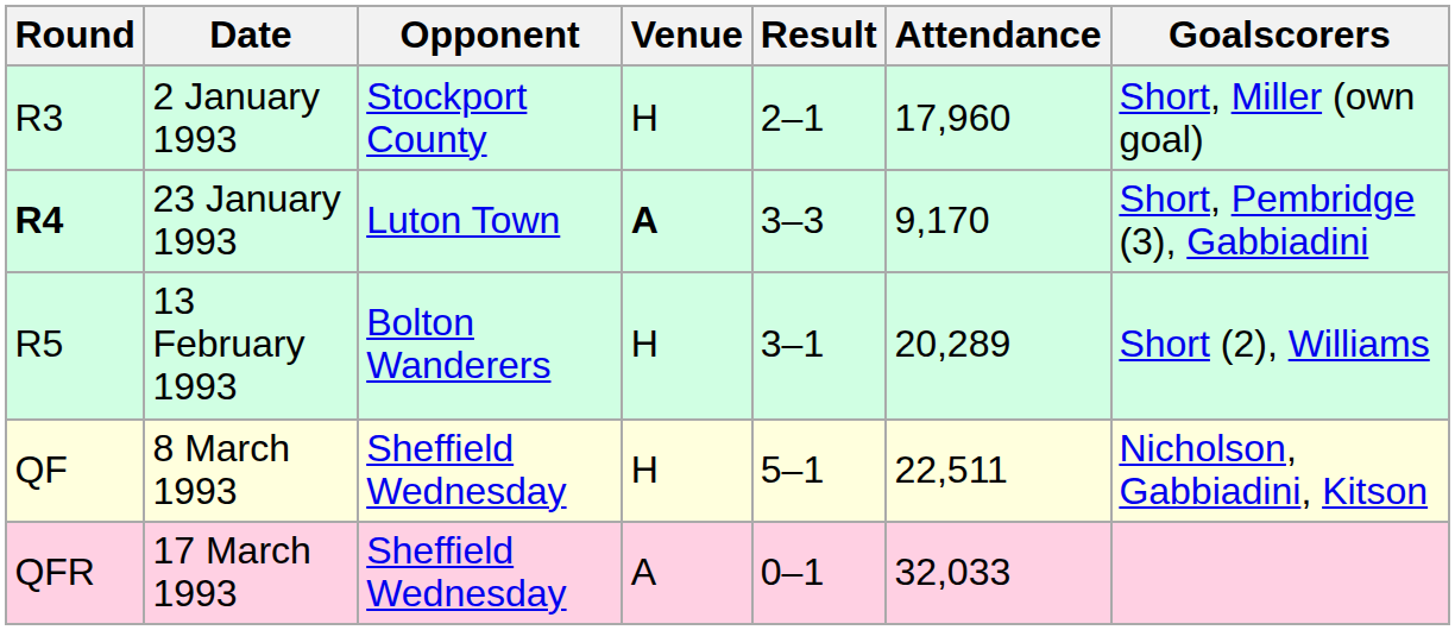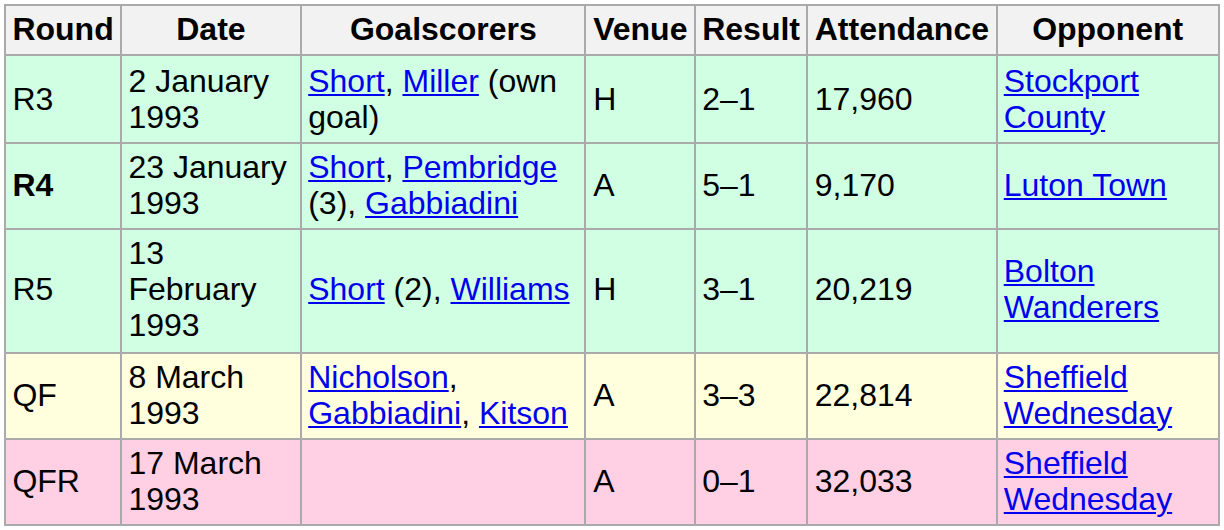columns swapped: Opponent <-> Goalscorers
23 January 1993 | Venue: bold -> normal
23 January 1993 | Result: 3–3 -> 5–1
13 February 1993 | Attendance: 20,289 -> 20,219
8 March 1993 | Venue: H -> A
8 March 1993 | Result: 5–1 -> 3–3
8 March 1993 | Attendance: 22,511 -> 22,814
